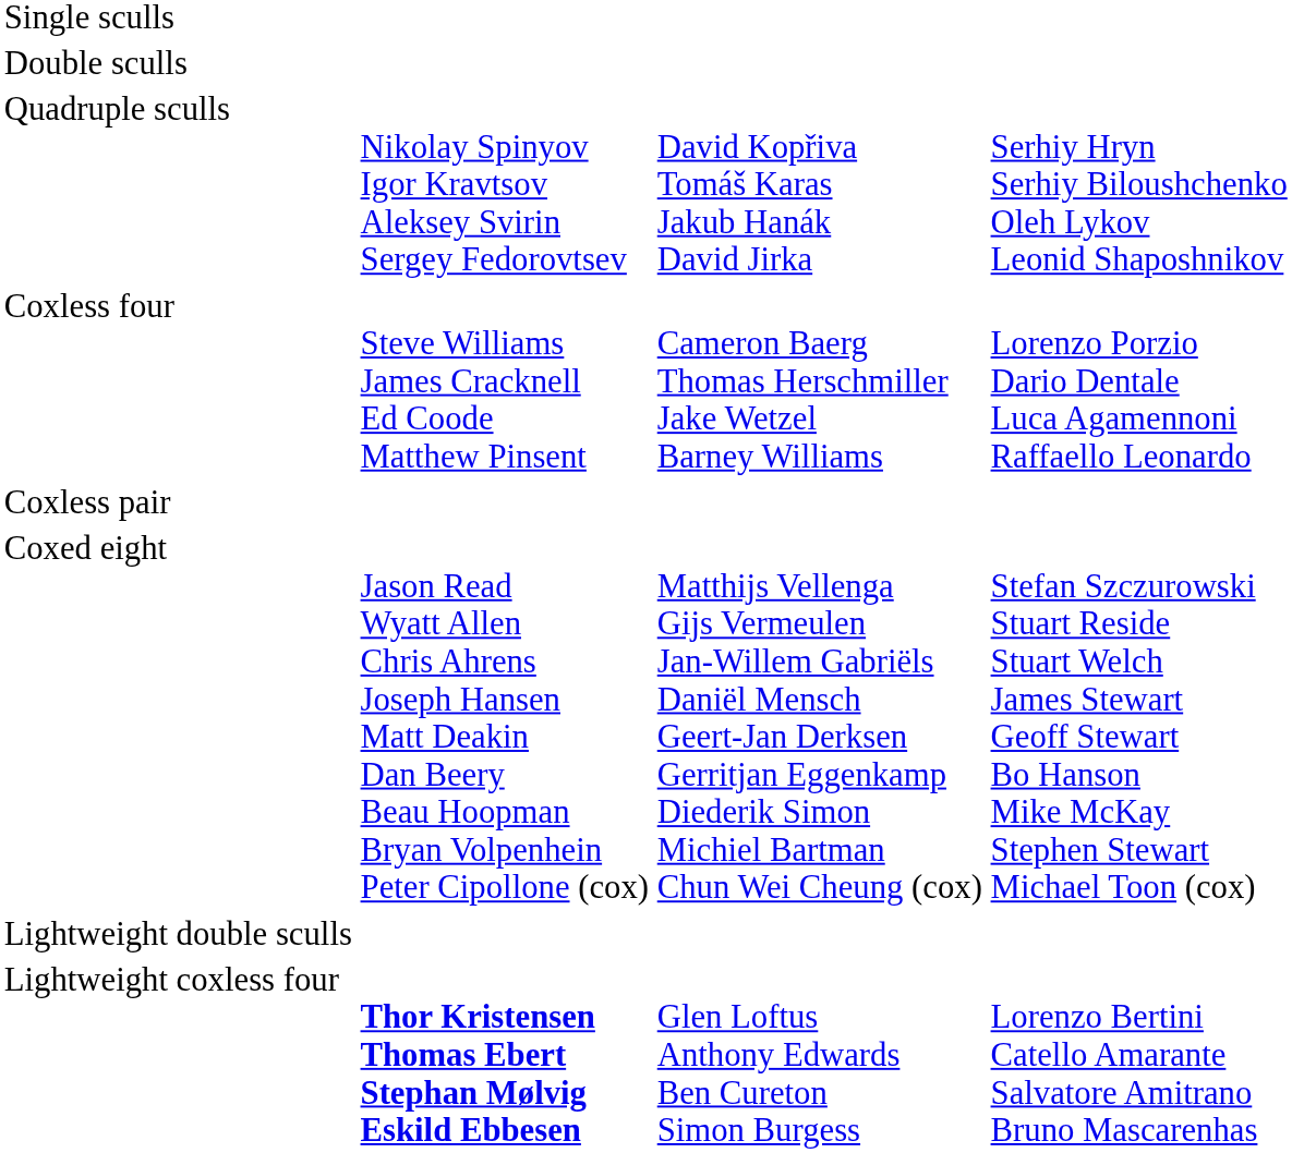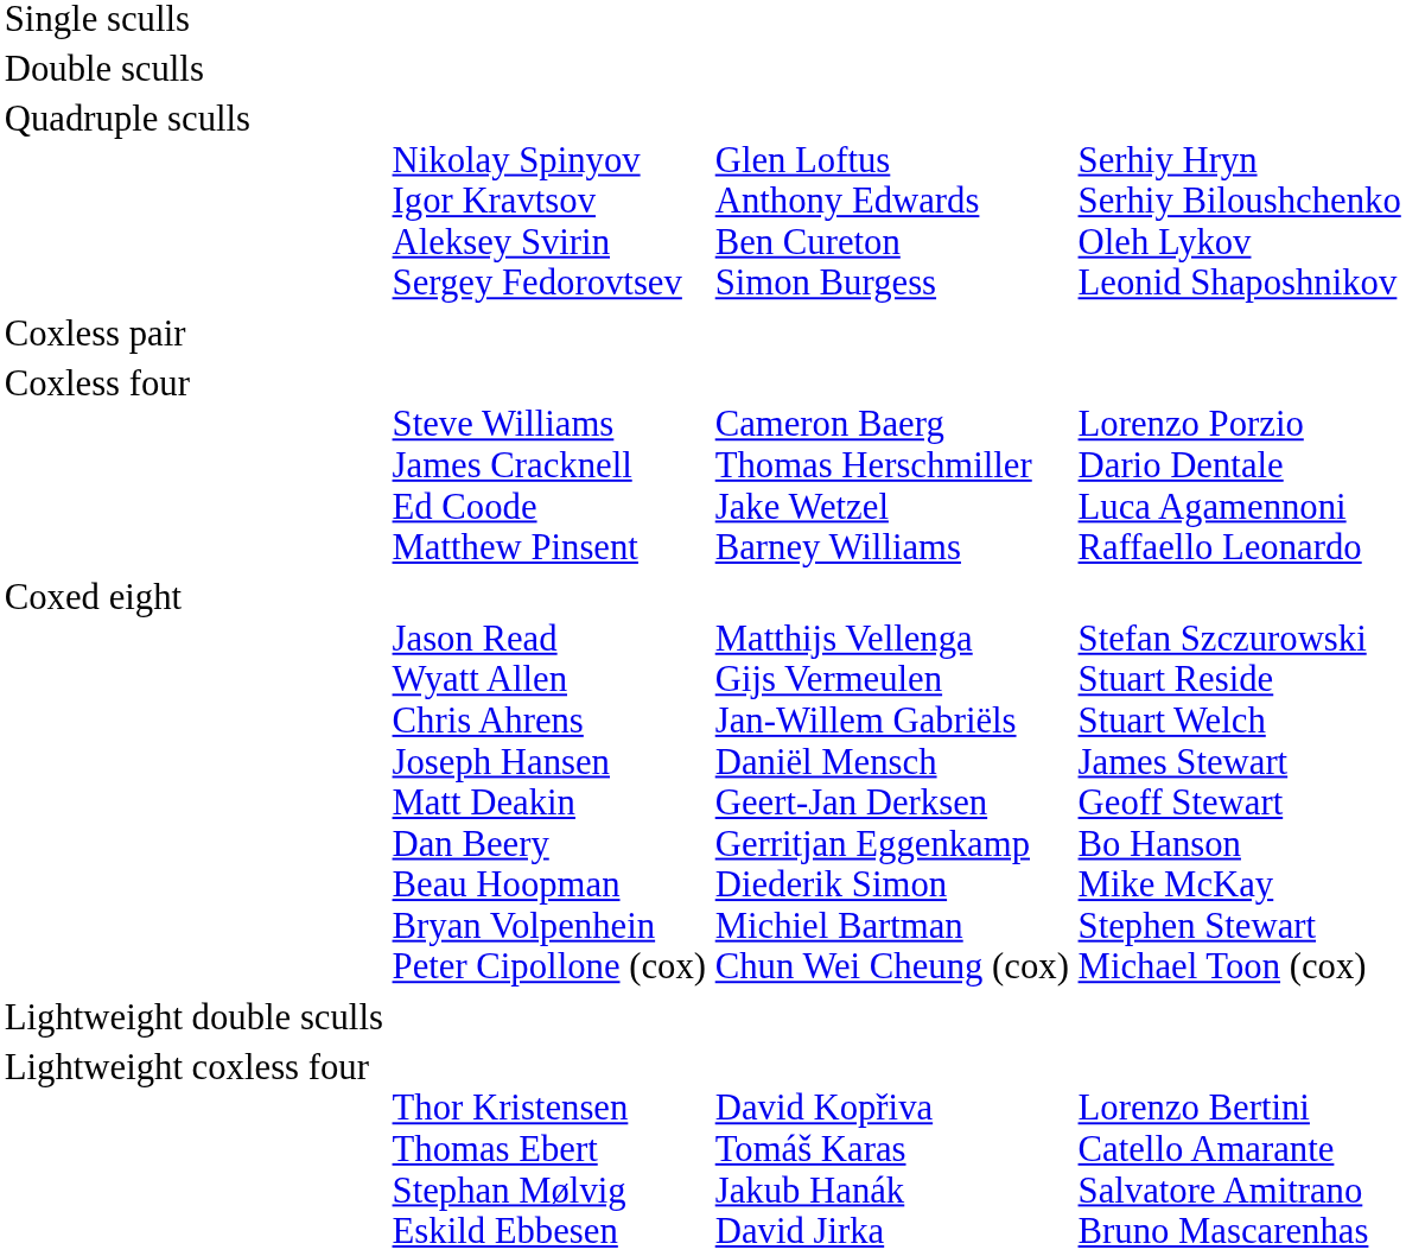Quadruple sculls | column 3: David Kopřiva Tomáš Karas Jakub Hanák David Jirka -> Glen Loftus Anthony Edwards Ben Cureton Simon Burgess
rows swapped: Coxless pair <-> Coxless four
Lightweight coxless four | column 2: bold -> normal
Lightweight coxless four | column 3: Glen Loftus Anthony Edwards Ben Cureton Simon Burgess -> David Kopřiva Tomáš Karas Jakub Hanák David Jirka
